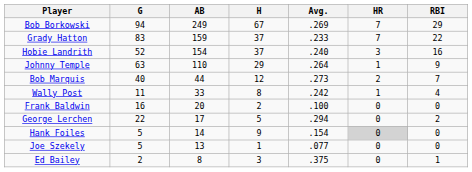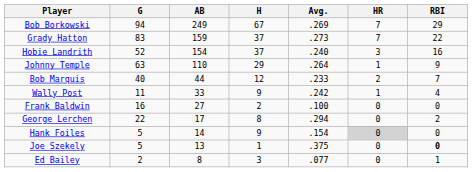Grady Hatton | Avg.: .233 -> .273
Bob Marquis | Avg.: .273 -> .233
Wally Post | H: 8 -> 9
Frank Baldwin | AB: 20 -> 27
George Lerchen | H: 5 -> 8
Joe Szekely | Avg.: .077 -> .375
Joe Szekely | RBI: normal -> bold
Ed Bailey | Avg.: .375 -> .077
